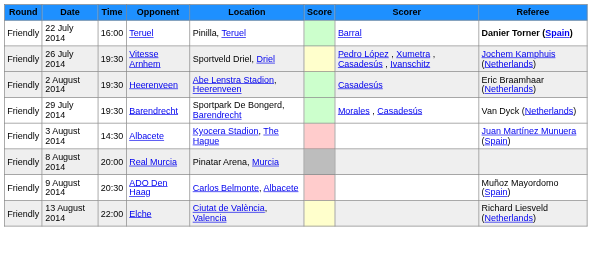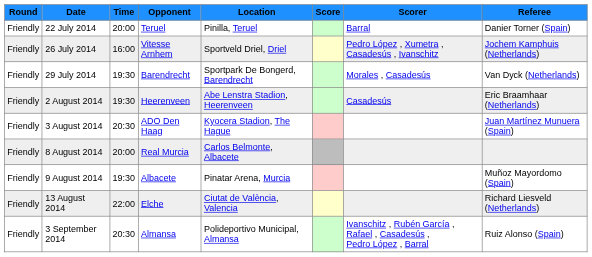22 July 2014 | Time: 16:00 -> 20:00
22 July 2014 | Referee: bold -> normal
26 July 2014 | Time: 19:30 -> 16:00
rows swapped: 29 July 2014 <-> 2 August 2014
3 August 2014 | Time: 14:30 -> 20:30
3 August 2014 | Opponent: Albacete -> ADO Den Haag
8 August 2014 | Location: Pinatar Arena, Murcia -> Carlos Belmonte, Albacete
9 August 2014 | Time: 20:30 -> 19:30
9 August 2014 | Opponent: ADO Den Haag -> Albacete
9 August 2014 | Location: Carlos Belmonte, Albacete -> Pinatar Arena, Murcia
+ row: Friendly | 3 September 2014 | 20:30 | Almansa | Polideportivo Municipal, Almansa | Ivanschitz , Rubén García , Rafael , Casadesús , Pedro López , Barral | Ruiz Alonso (Spain)
